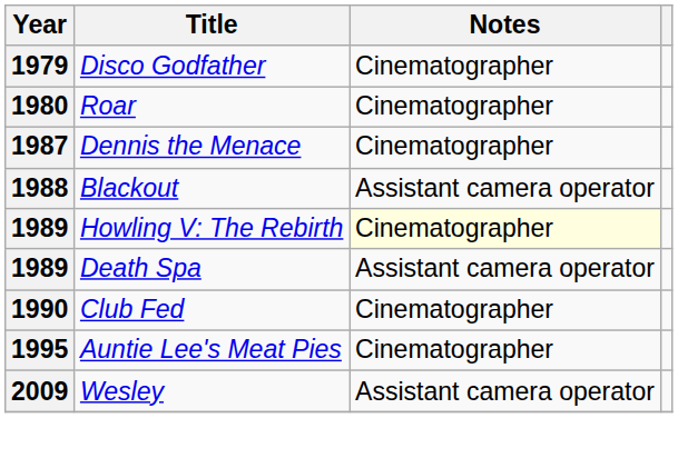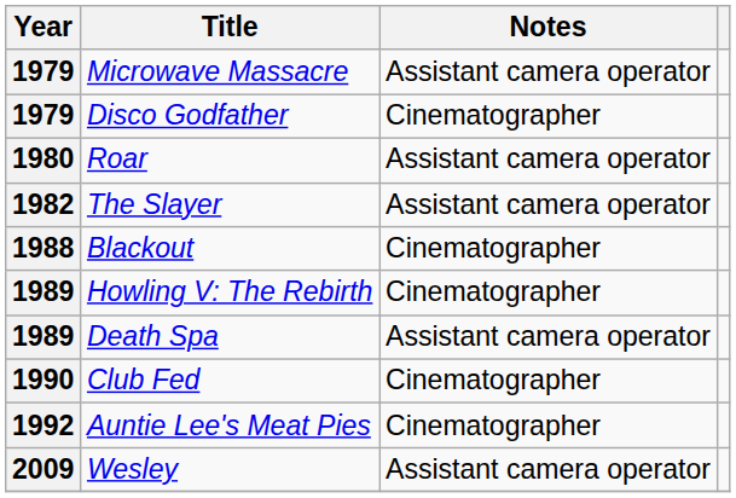+ row: 1979 | Microwave Massacre | Assistant camera operator
Roar | Notes: Cinematographer -> Assistant camera operator
+ row: 1982 | The Slayer | Assistant camera operator
- row: 1987 | Dennis the Menace | Cinematographer
Blackout | Notes: Assistant camera operator -> Cinematographer
Howling V: The Rebirth | Notes: lightyellow background -> no background
Auntie Lee's Meat Pies | Year: 1995 -> 1992
